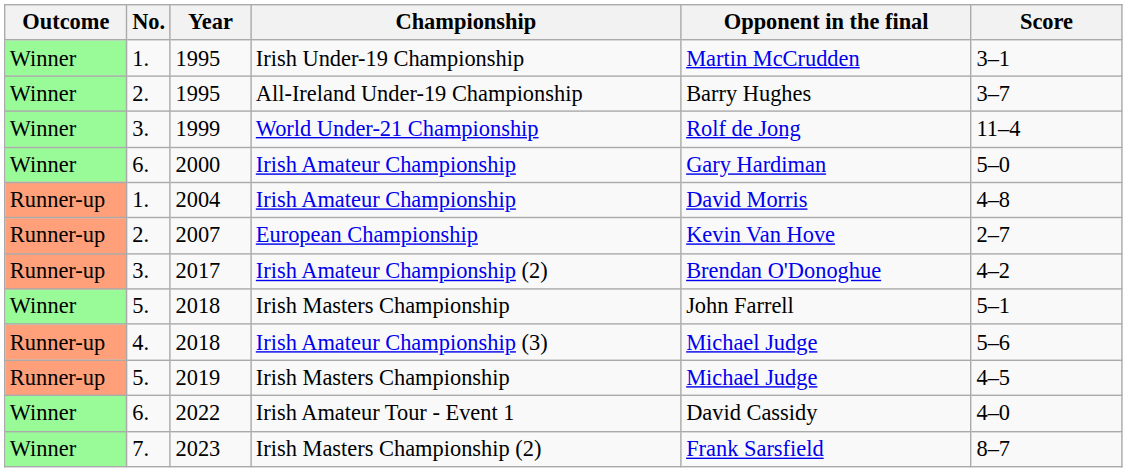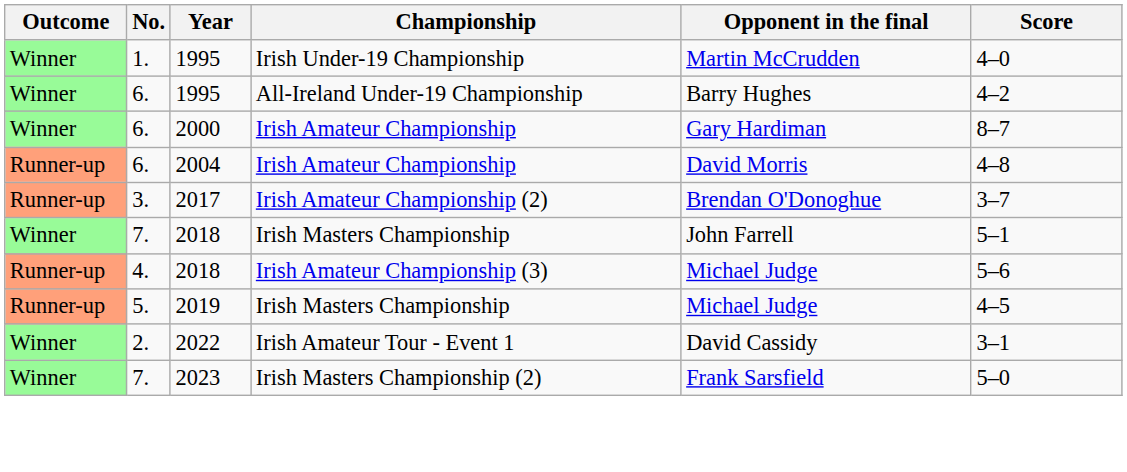1995 / Irish Under-19 Championship | Score: 3–1 -> 4–0
1995 / All-Ireland Under-19 Championship | No.: 2. -> 6.
1995 / All-Ireland Under-19 Championship | Score: 3–7 -> 4–2
- row: Winner | 3. | 1999 | World Under-21 Championship | Rolf de Jong | 11–4
2000 | Score: 5–0 -> 8–7
2004 | No.: 1. -> 6.
- row: Runner-up | 2. | 2007 | European Championship | Kevin Van Hove | 2–7
2017 | Score: 4–2 -> 3–7
2018 / Irish Masters Championship | No.: 5. -> 7.
2022 | No.: 6. -> 2.
2022 | Score: 4–0 -> 3–1
2023 | Score: 8–7 -> 5–0
